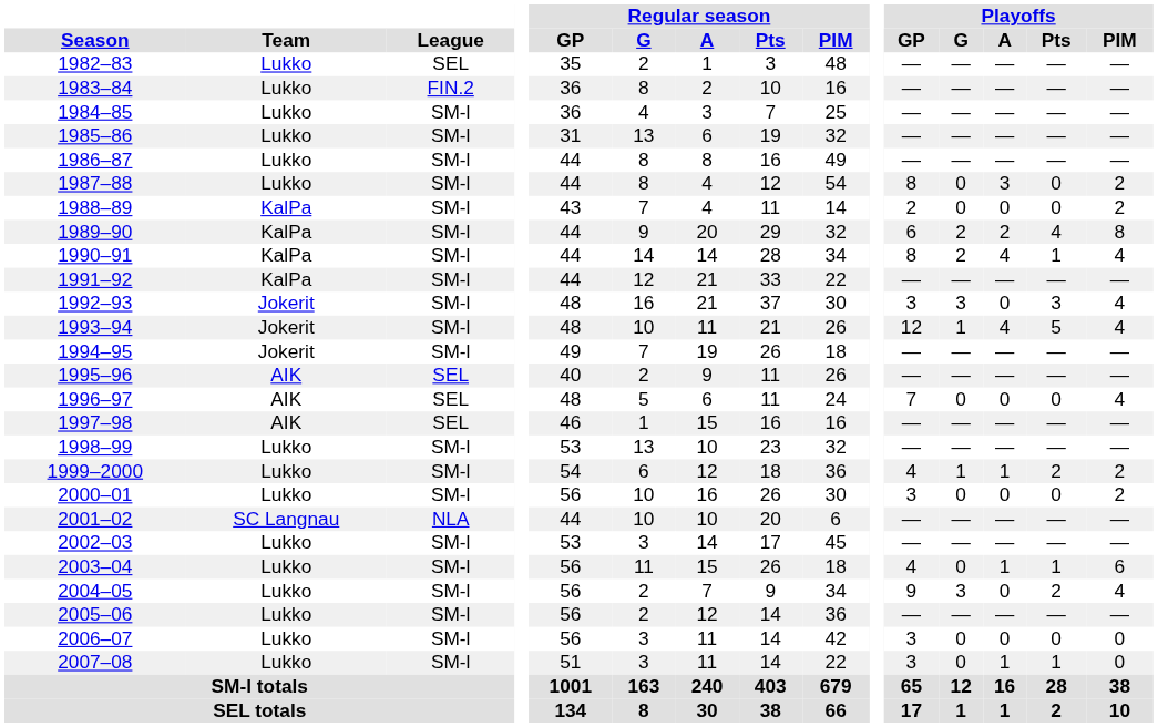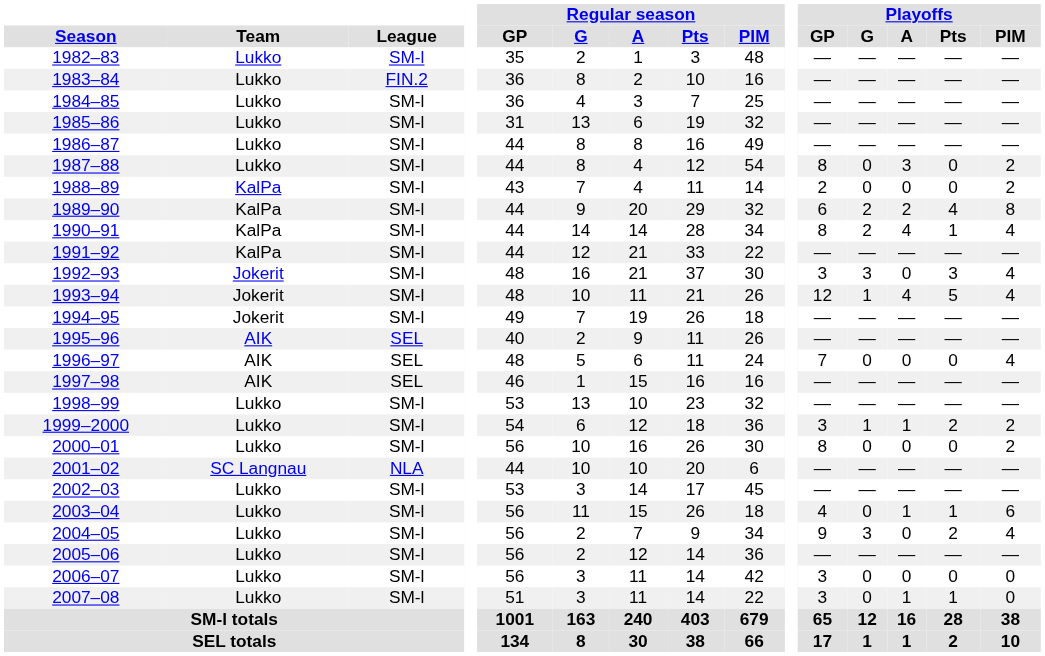1982–83 | League: SEL -> SM-l
1999–2000 | Playoffs / GP: 4 -> 3
2000–01 | Playoffs / GP: 3 -> 8
